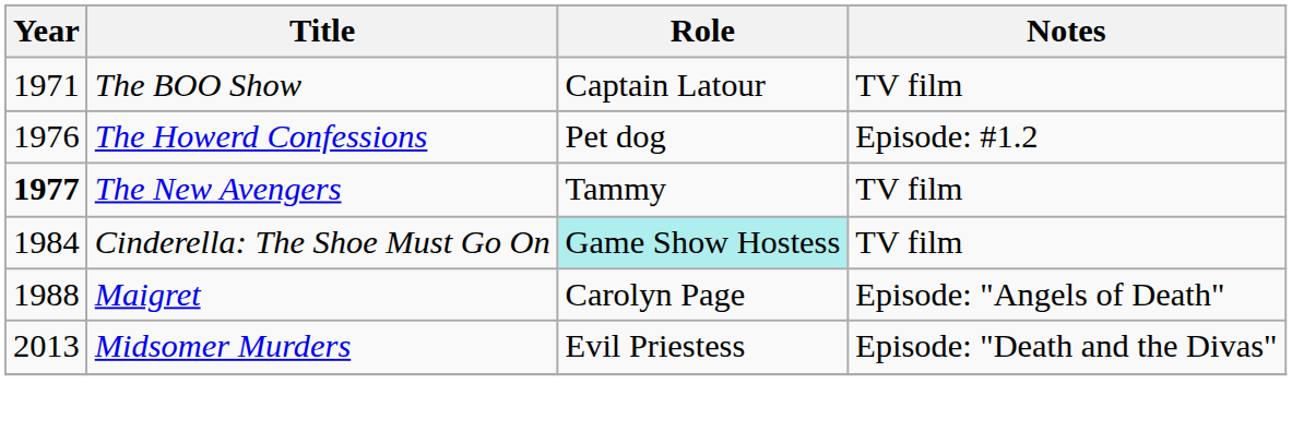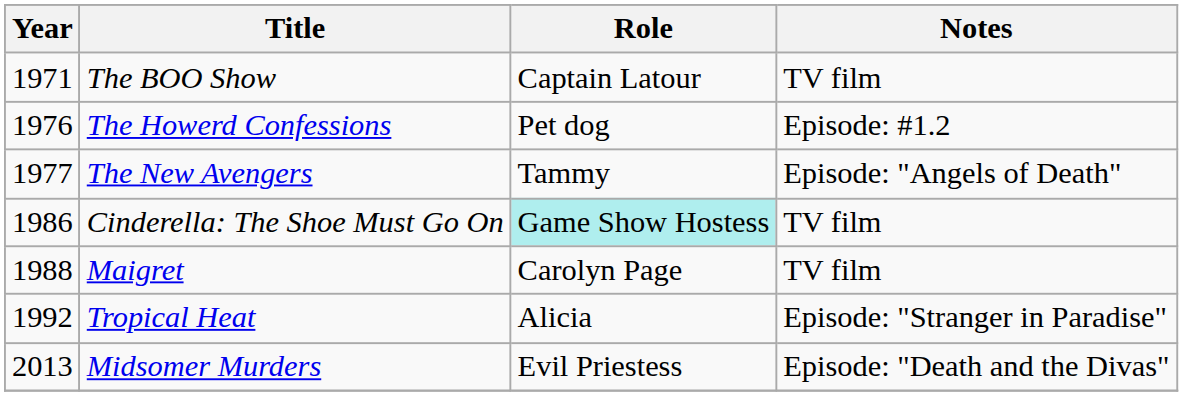The New Avengers | Year: bold -> normal
The New Avengers | Notes: TV film -> Episode: "Angels of Death"
Cinderella: The Shoe Must Go On | Year: 1984 -> 1986
Maigret | Notes: Episode: "Angels of Death" -> TV film
+ row: 1992 | Tropical Heat | Alicia | Episode: "Stranger in Paradise"
